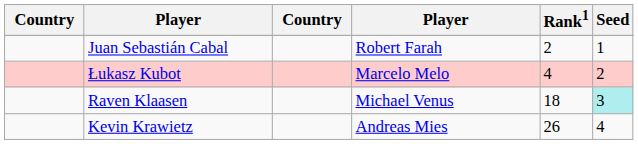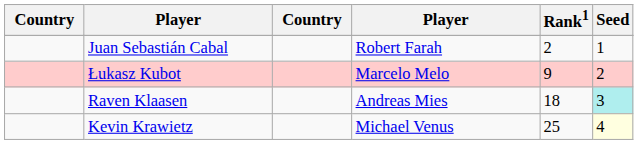Łukasz Kubot | Rank1: 4 -> 9
Raven Klaasen | column 4: Michael Venus -> Andreas Mies
Kevin Krawietz | column 4: Andreas Mies -> Michael Venus
Kevin Krawietz | Rank1: 26 -> 25
Kevin Krawietz | Seed: no background -> lightyellow background
